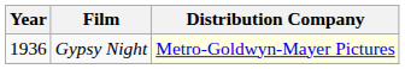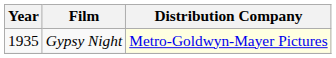Gypsy Night | Year: 1936 -> 1935
